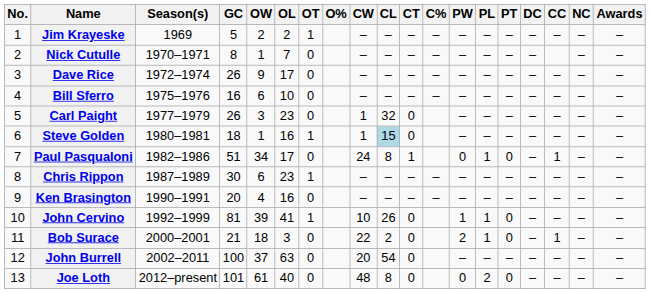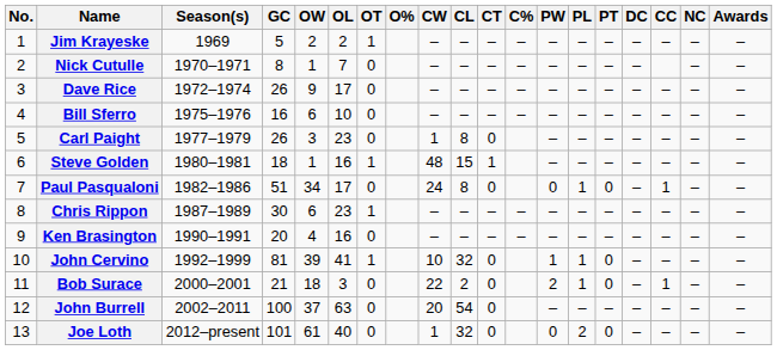Carl Paight | CL: 32 -> 8
Steve Golden | CW: 1 -> 48
Steve Golden | CL: lightblue background -> no background
Steve Golden | CT: 0 -> 1
Paul Pasqualoni | CT: 1 -> 0
John Cervino | CL: 26 -> 32
Joe Loth | CW: 48 -> 1
Joe Loth | CL: 8 -> 32
